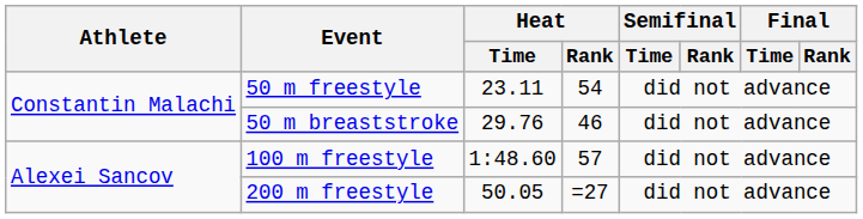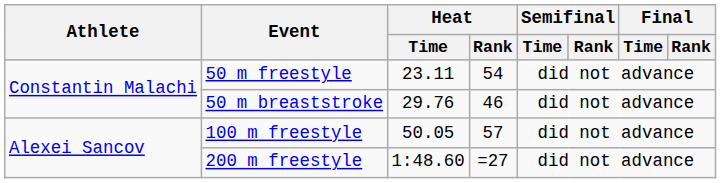100 m freestyle | Heat / Time: 1:48.60 -> 50.05
200 m freestyle | Heat / Time: 50.05 -> 1:48.60
